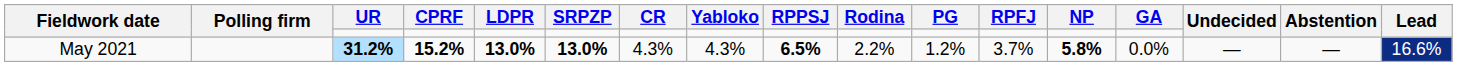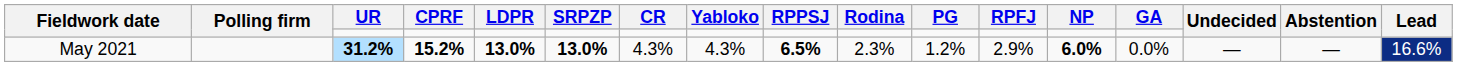May 2021 | Rodina: 2.2% -> 2.3%
May 2021 | RPFJ: 3.7% -> 2.9%
May 2021 | NP: 5.8% -> 6.0%
